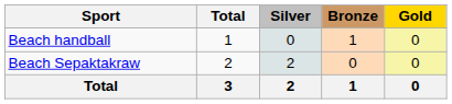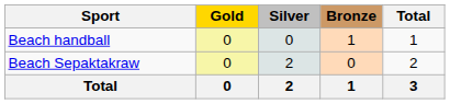columns swapped: Gold <-> Total
